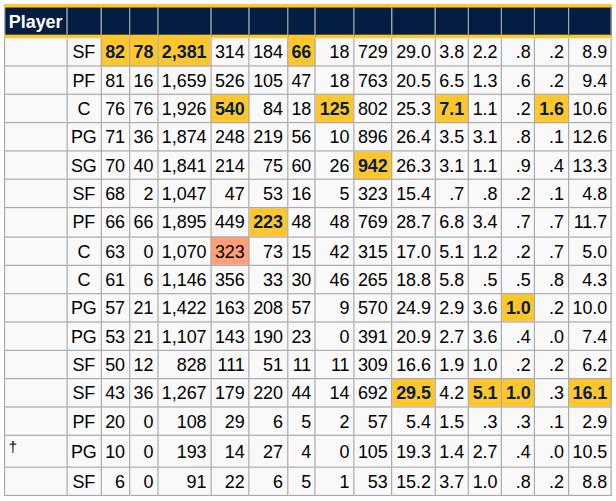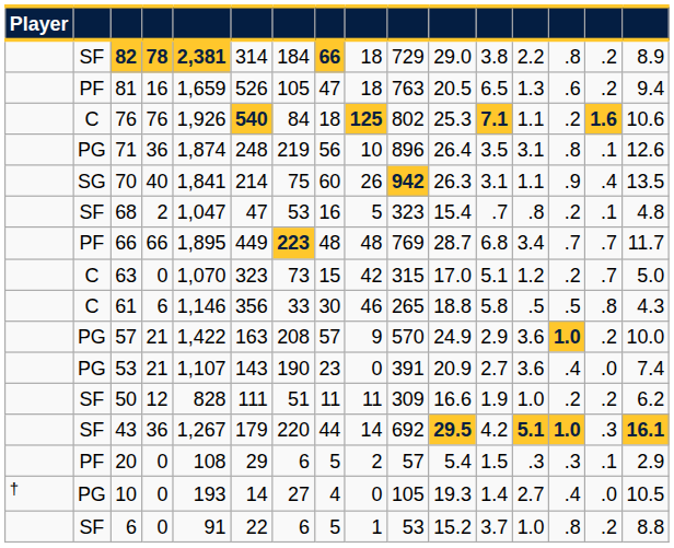70 | column 16: 13.3 -> 13.5
63 | column 6: lightsalmon background -> no background
